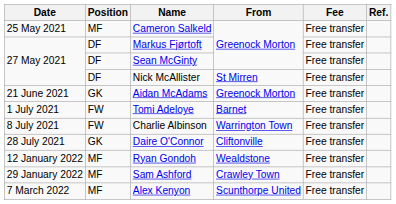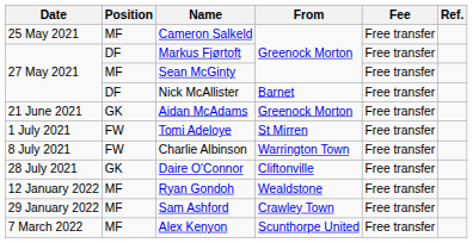Sean McGinty | Position: DF -> MF
Nick McAllister | From: St Mirren -> Barnet
Tomi Adeloye | From: Barnet -> St Mirren
